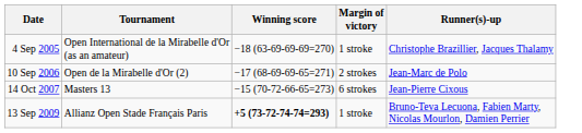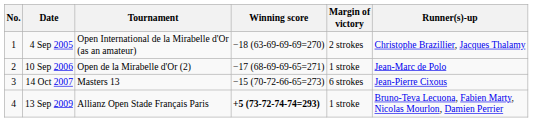+ column: No. | 1 | 2 | 3 | 4
4 Sep 2005 | Margin of victory: 1 stroke -> 2 strokes
10 Sep 2006 | Margin of victory: 2 strokes -> 1 stroke
